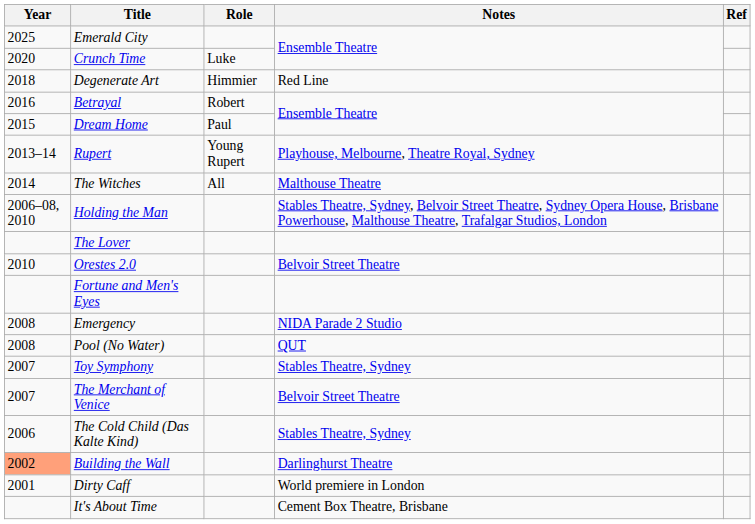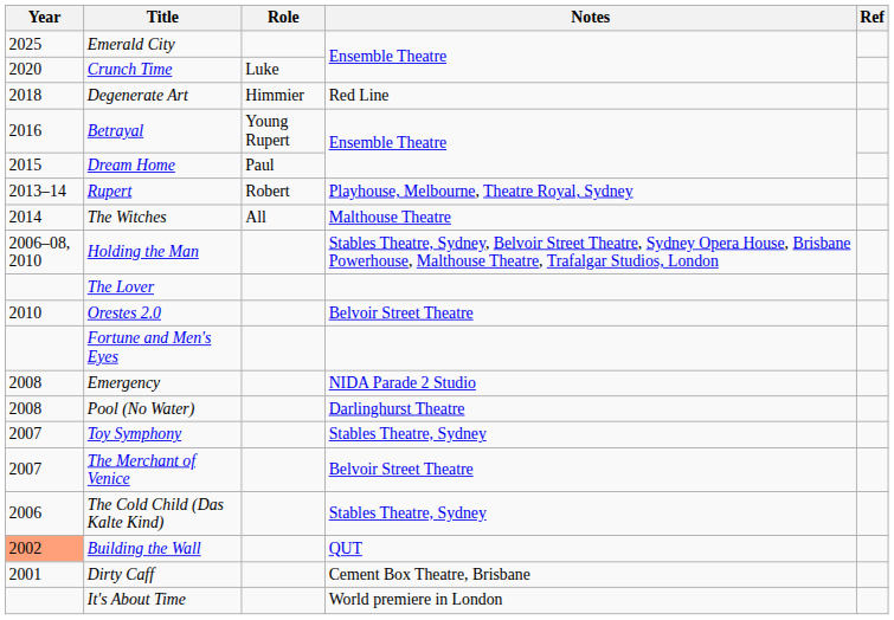Betrayal | Role: Robert -> Young Rupert
Rupert | Role: Young Rupert -> Robert
Pool (No Water) | Notes: QUT -> Darlinghurst Theatre
Building the Wall | Notes: Darlinghurst Theatre -> QUT
Dirty Caff | Notes: World premiere in London -> Cement Box Theatre, Brisbane
It's About Time | Notes: Cement Box Theatre, Brisbane -> World premiere in London
